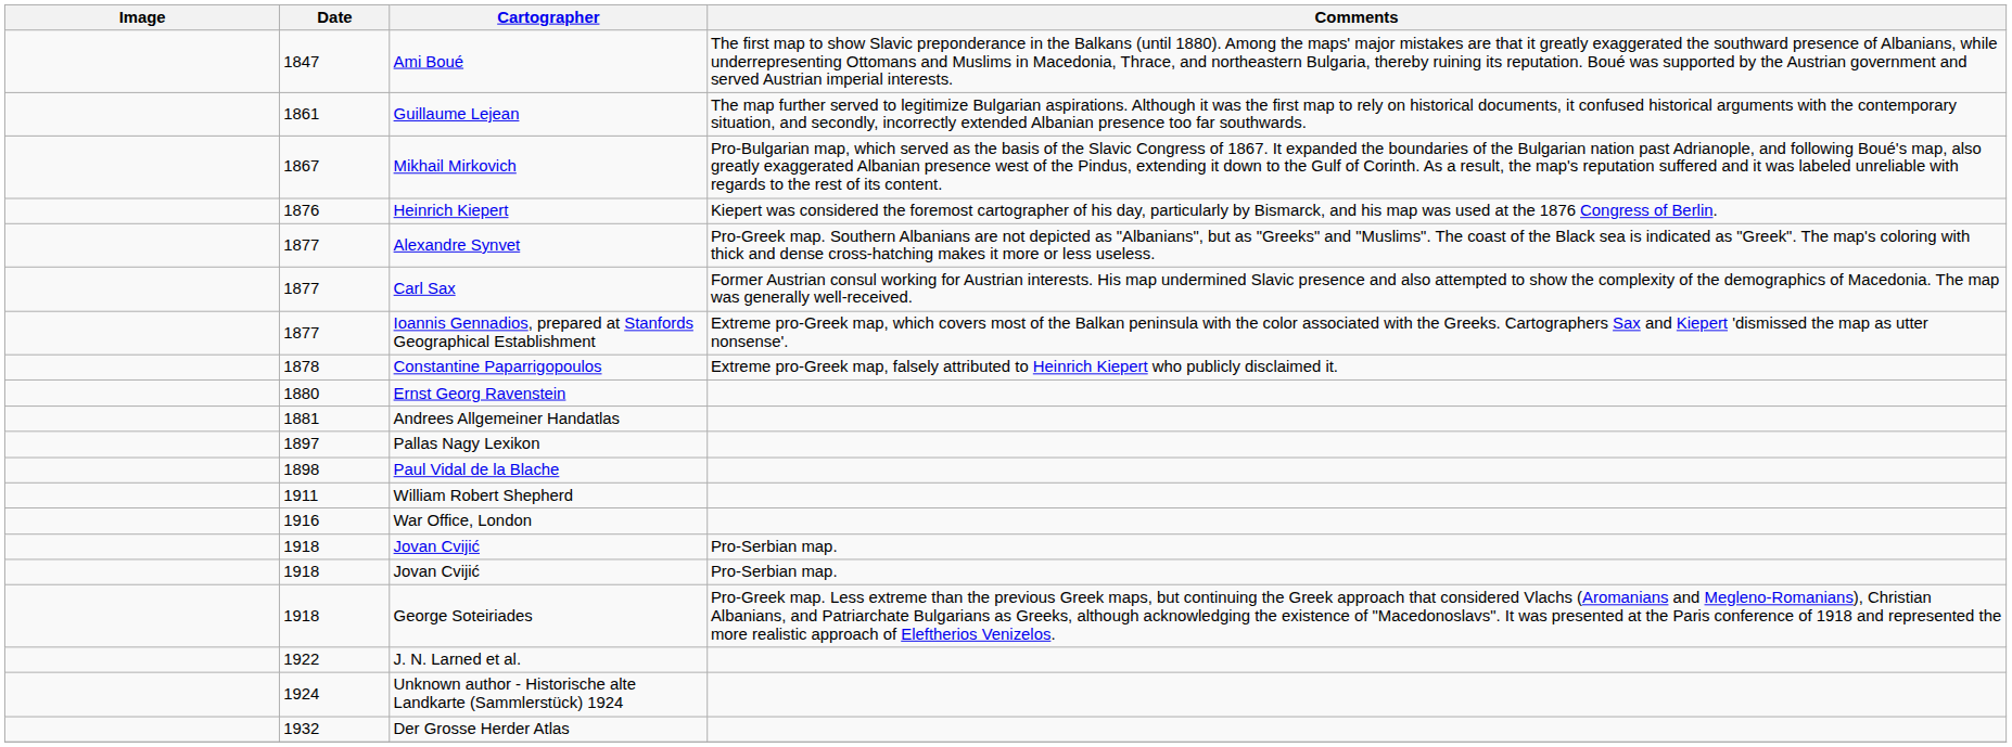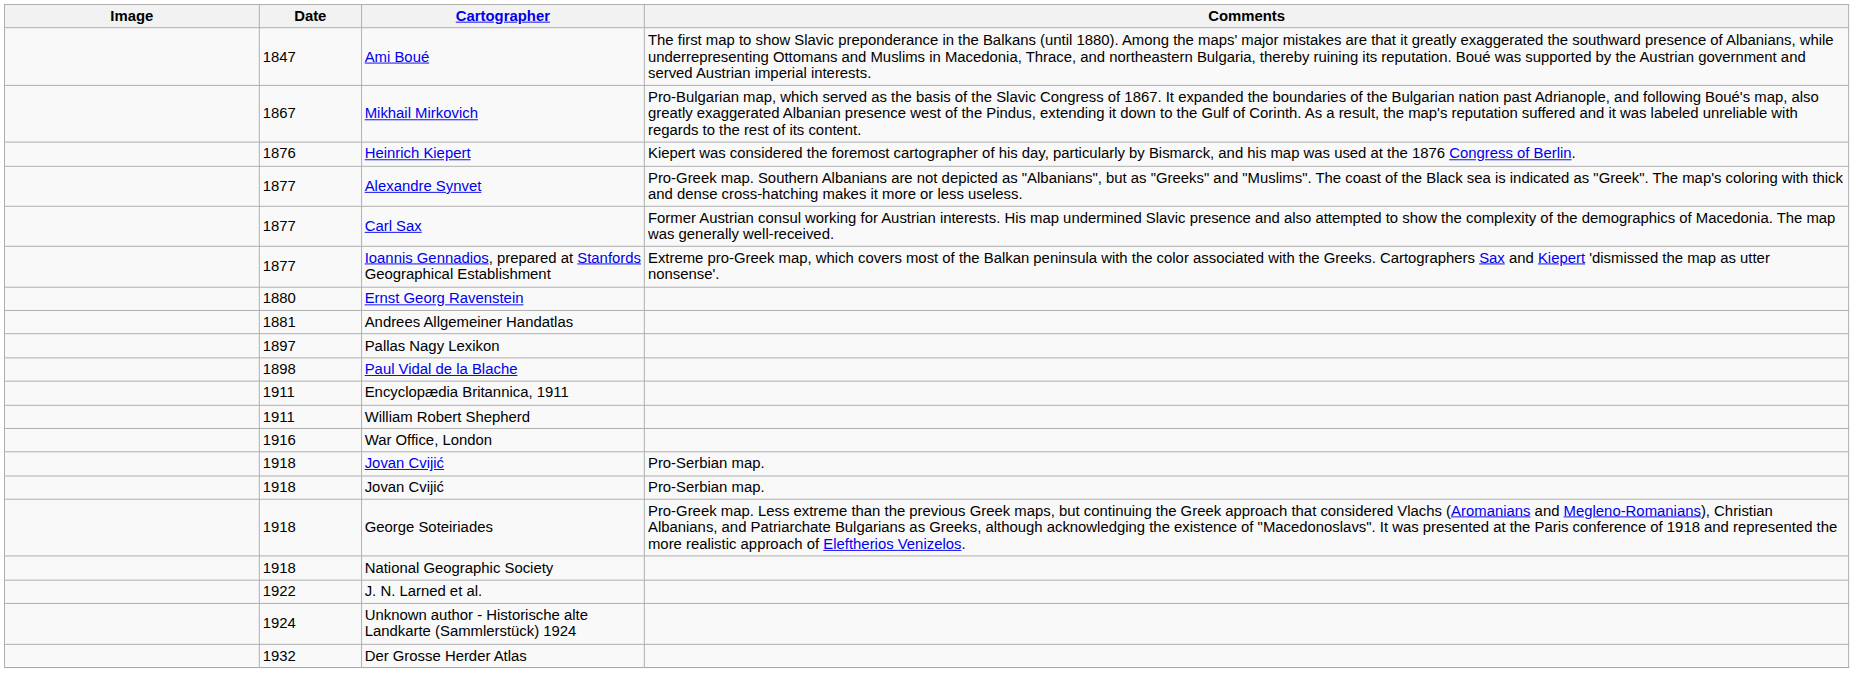- row: 1861 | Guillaume Lejean | The map further served to legitimize Bulgarian aspirations. Although it was the first map to rely on historical documents, it confused historical arguments with the contemporary situation, and secondly, incorrectly extended Albanian presence too far southwards.
- row: 1878 | Constantine Paparrigopoulos | Extreme pro-Greek map, falsely attributed to Heinrich Kiepert who publicly disclaimed it.
+ row: 1911 | Encyclopædia Britannica, 1911
+ row: 1918 | National Geographic Society
